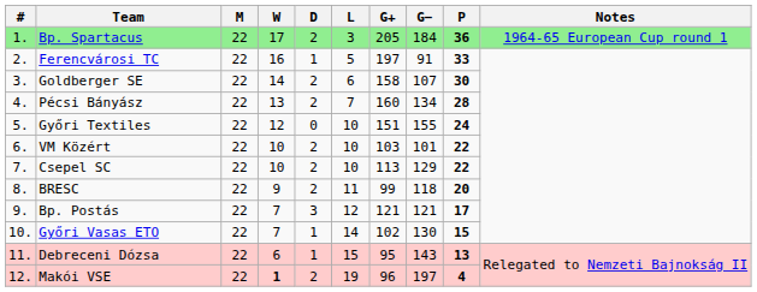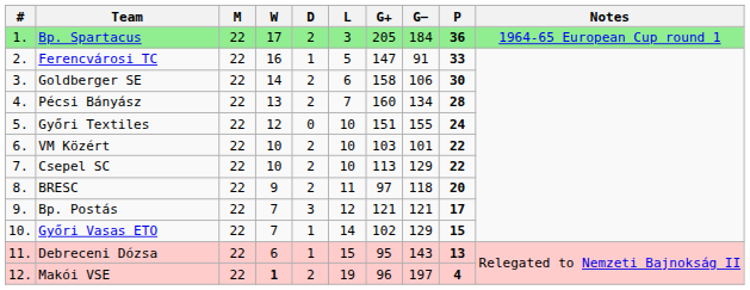Ferencvárosi TC | G+: 197 -> 147
Goldberger SE | G−: 107 -> 106
BRESC | G+: 99 -> 97
Győri Vasas ETO | G−: 130 -> 129
